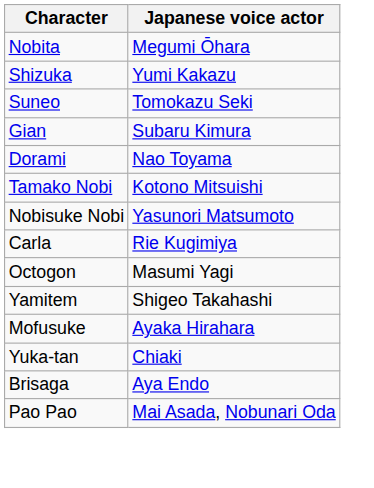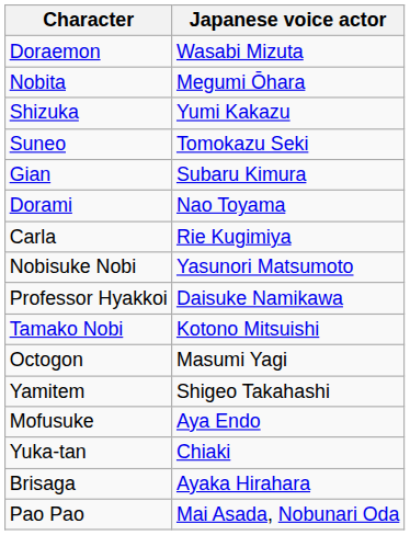+ row: Doraemon | Wasabi Mizuta
rows swapped: Tamako Nobi <-> Carla
+ row: Professor Hyakkoi | Daisuke Namikawa
Mofusuke | Japanese voice actor: Ayaka Hirahara -> Aya Endo
Brisaga | Japanese voice actor: Aya Endo -> Ayaka Hirahara
